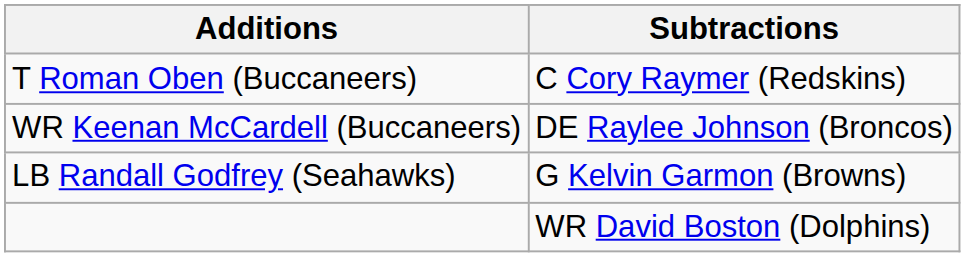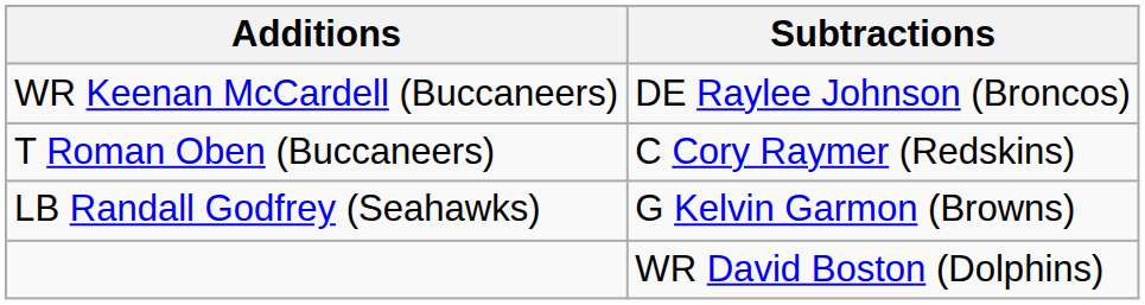rows swapped: WR Keenan McCardell (Buccaneers) <-> T Roman Oben (Buccaneers)
